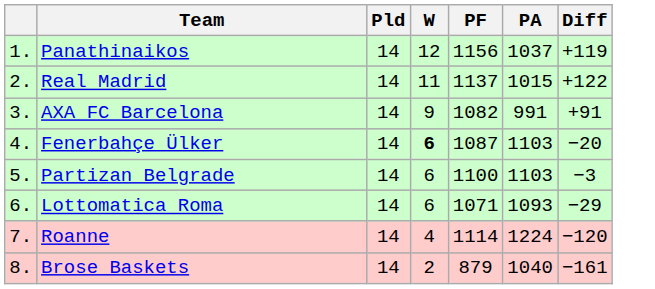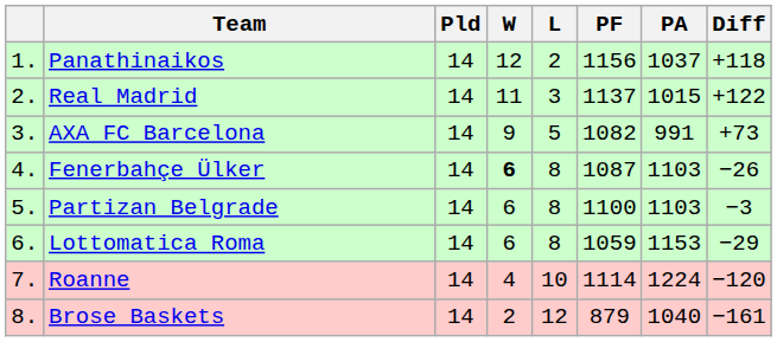+ column: L | 2 | 3 | 5 | 8 | 8 | 8 | 10 | 12
Panathinaikos | Diff: +119 -> +118
AXA FC Barcelona | Diff: +91 -> +73
Fenerbahçe Ülker | Diff: −20 -> −26
Lottomatica Roma | PF: 1071 -> 1059
Lottomatica Roma | PA: 1093 -> 1153
